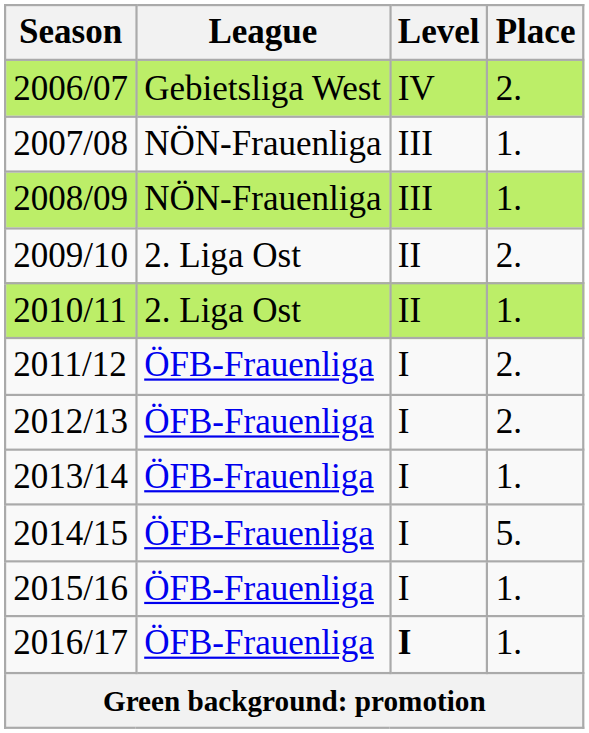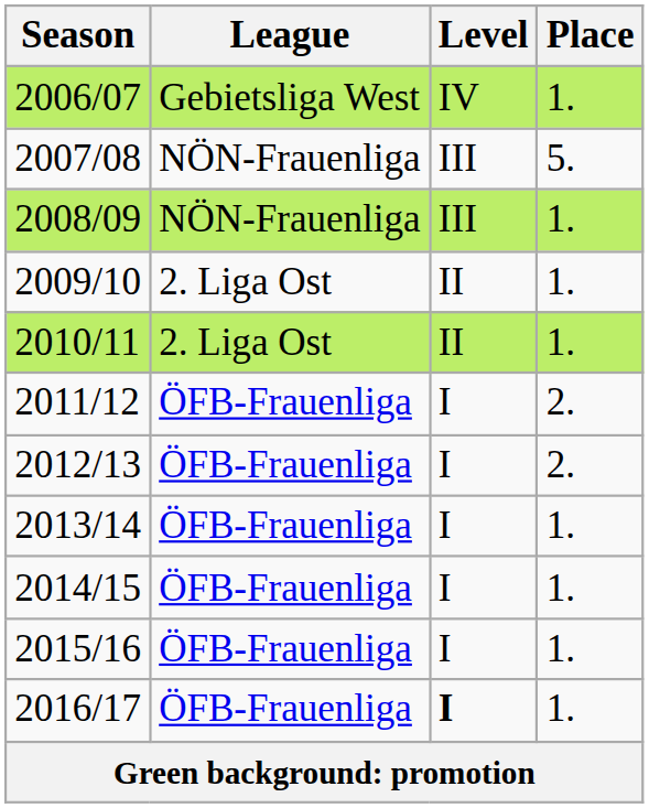2006/07 | Place: 2. -> 1.
2007/08 | Place: 1. -> 5.
2009/10 | Place: 2. -> 1.
2014/15 | Place: 5. -> 1.
